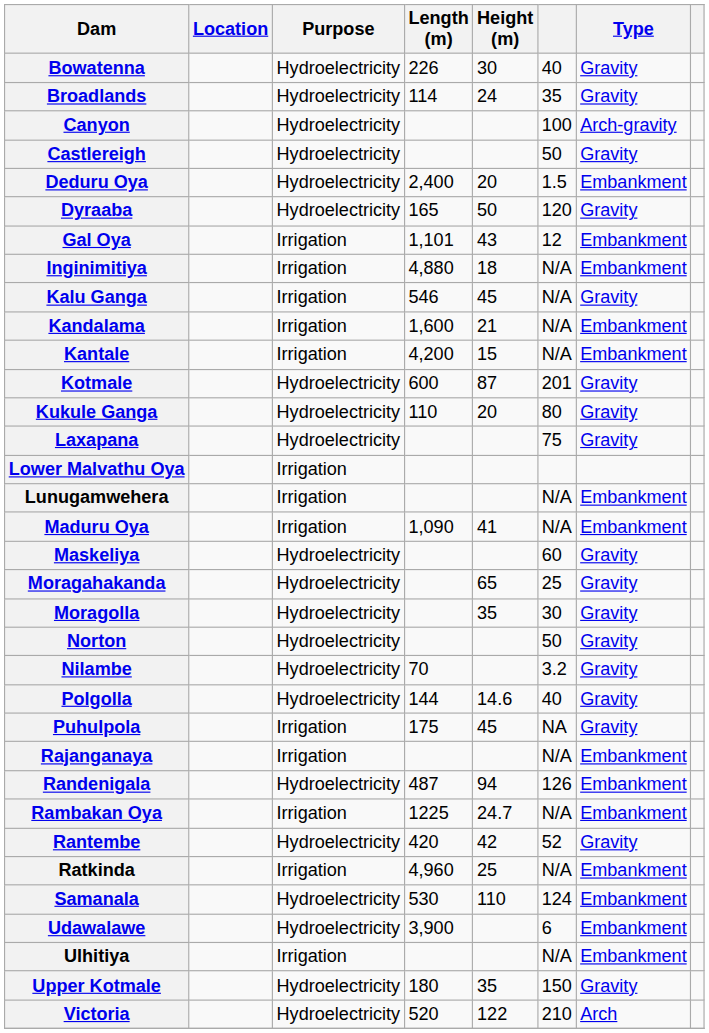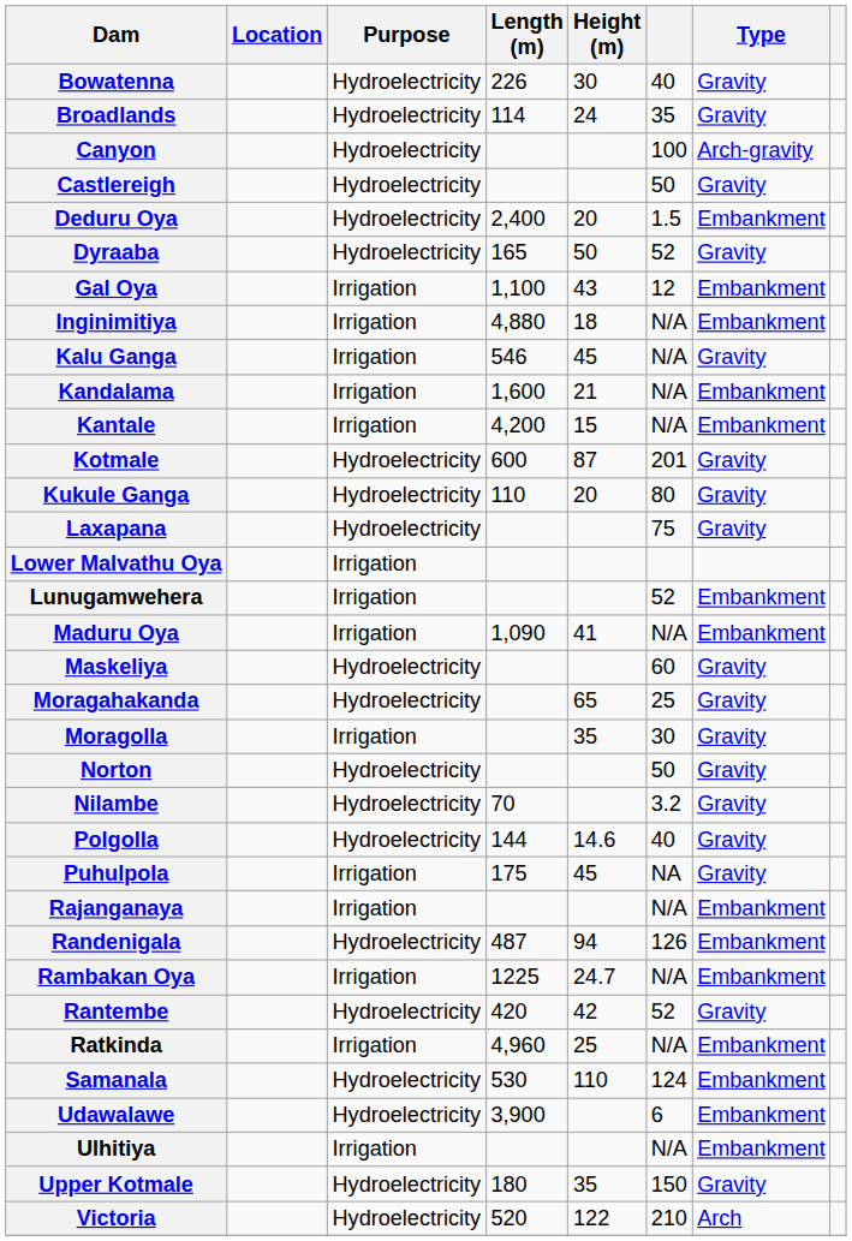Dyraaba | column 6: 120 -> 52
Gal Oya | Length (m): 1,101 -> 1,100
Lunugamwehera | column 6: N/A -> 52
Moragolla | Purpose: Hydroelectricity -> Irrigation
